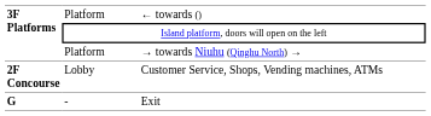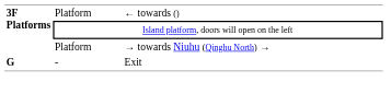- row: 2F Concourse | Lobby | Customer Service, Shops, Vending machines, ATMs
